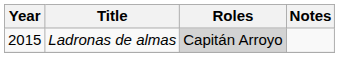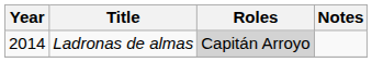Ladronas de almas | Year: 2015 -> 2014
